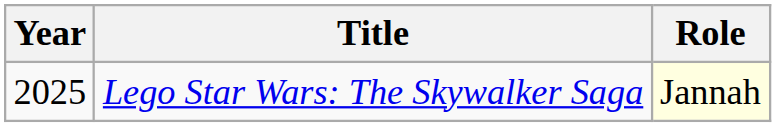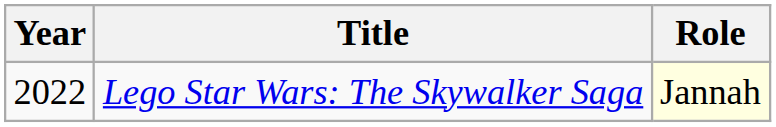Lego Star Wars: The Skywalker Saga | Year: 2025 -> 2022
